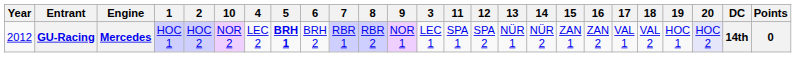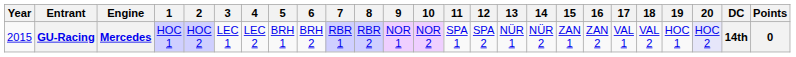columns swapped: 3 <-> 10
GU-Racing | Year: 2012 -> 2015
GU-Racing | 5: bold -> normal
